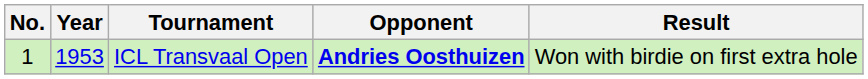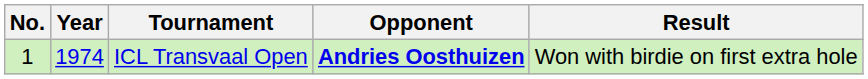ICL Transvaal Open | Year: 1953 -> 1974
